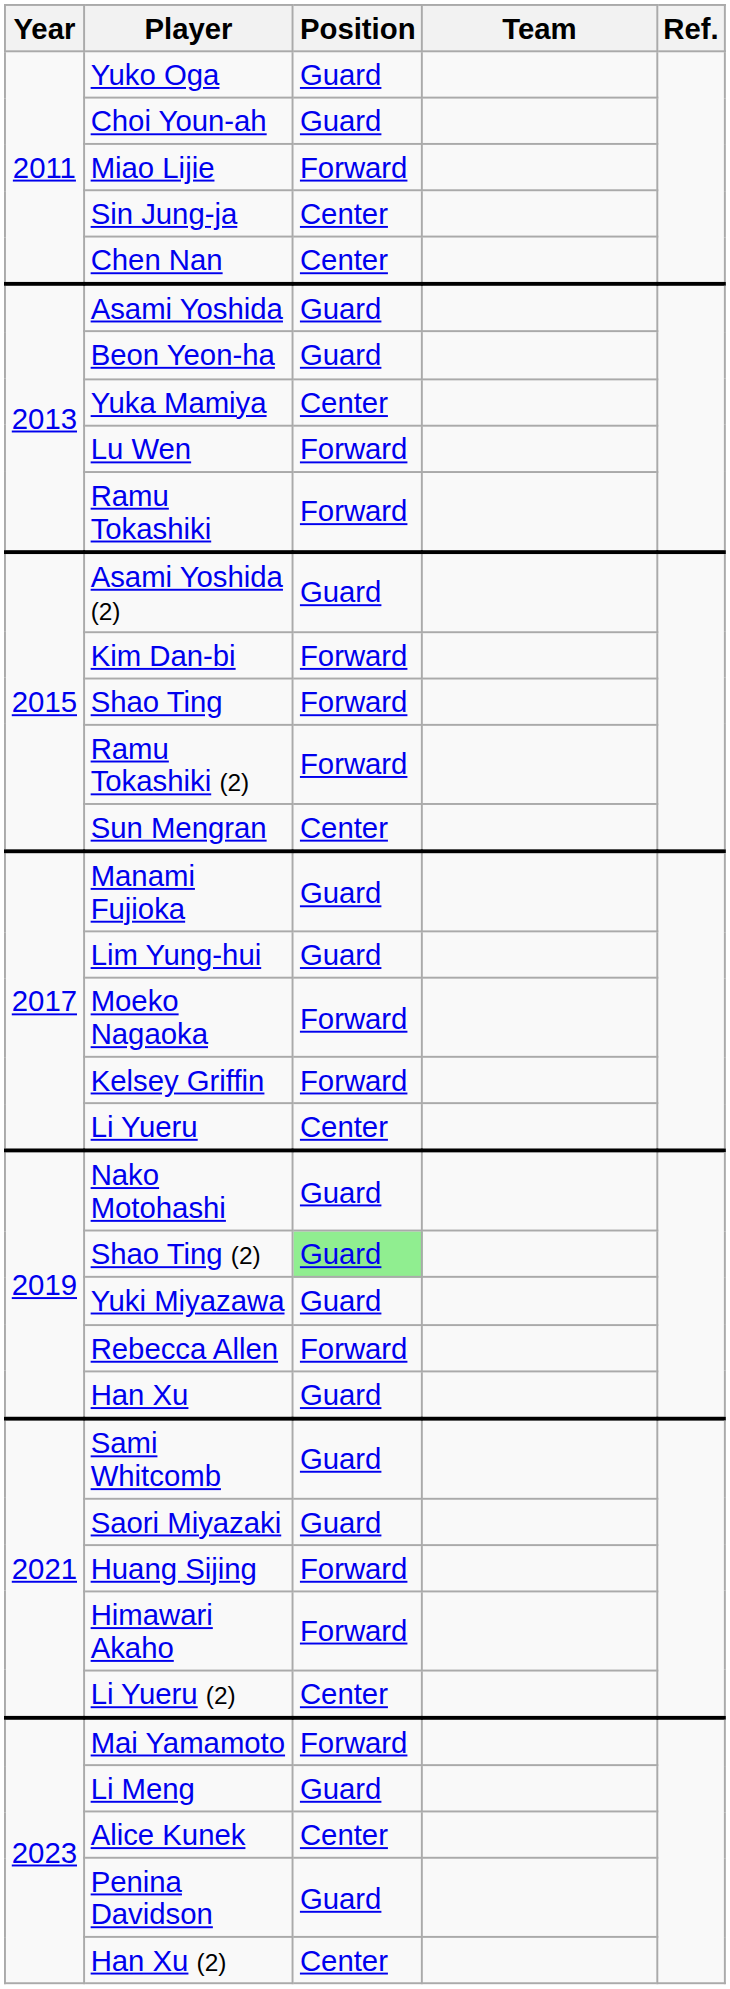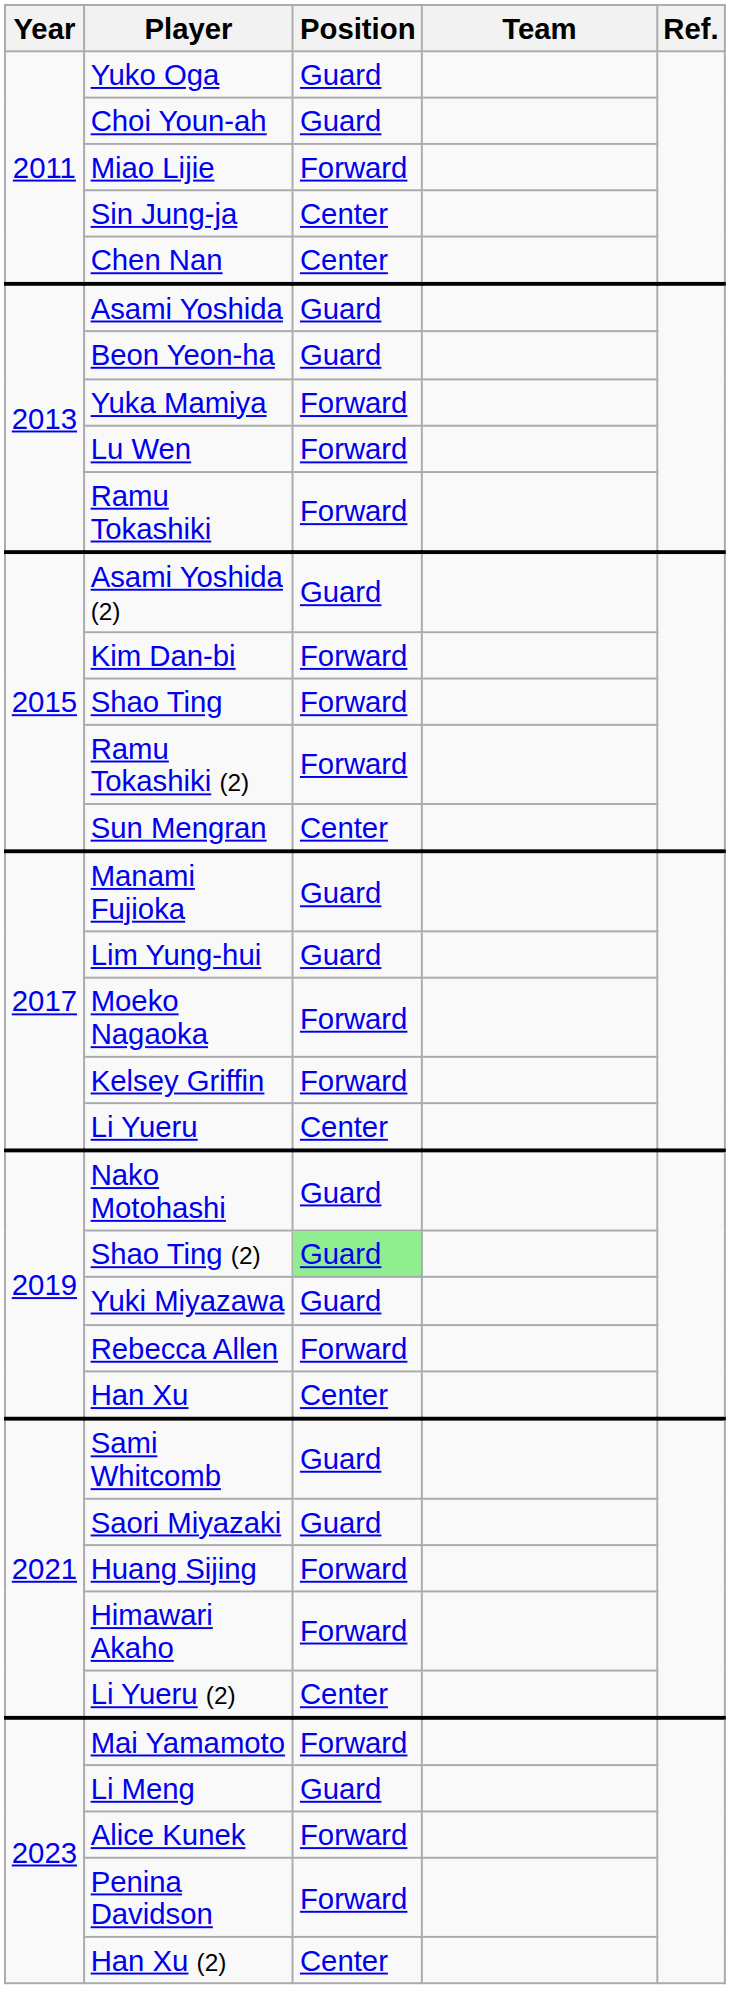Yuka Mamiya | Position: Center -> Forward
Han Xu | Position: Guard -> Center
Alice Kunek | Position: Center -> Forward
Penina Davidson | Position: Guard -> Forward
